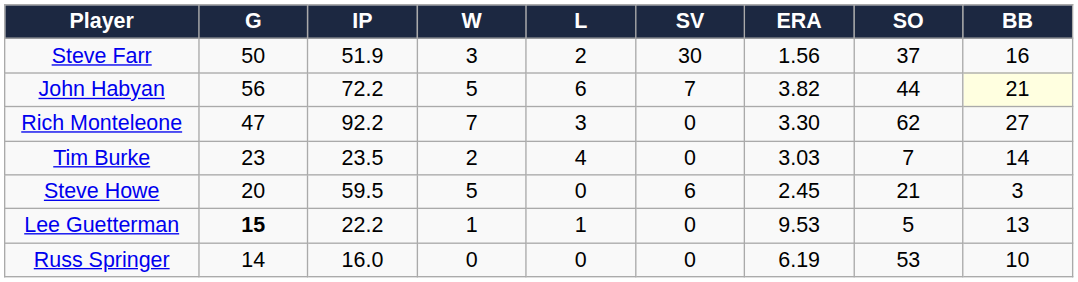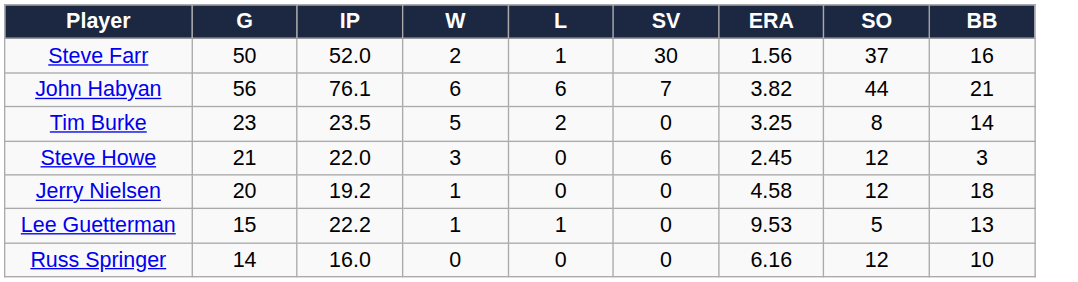Steve Farr | IP: 51.9 -> 52.0
Steve Farr | W: 3 -> 2
Steve Farr | L: 2 -> 1
John Habyan | IP: 72.2 -> 76.1
John Habyan | W: 5 -> 6
John Habyan | BB: lightyellow background -> no background
- row: Rich Monteleone | 47 | 92.2 | 7 | 3 | 0 | 3.30 | 62 | 27
Tim Burke | W: 2 -> 5
Tim Burke | L: 4 -> 2
Tim Burke | ERA: 3.03 -> 3.25
Tim Burke | SO: 7 -> 8
Steve Howe | G: 20 -> 21
Steve Howe | IP: 59.5 -> 22.0
Steve Howe | W: 5 -> 3
Steve Howe | SO: 21 -> 12
+ row: Jerry Nielsen | 20 | 19.2 | 1 | 0 | 0 | 4.58 | 12 | 18
Lee Guetterman | G: bold -> normal
Russ Springer | ERA: 6.19 -> 6.16
Russ Springer | SO: 53 -> 12
